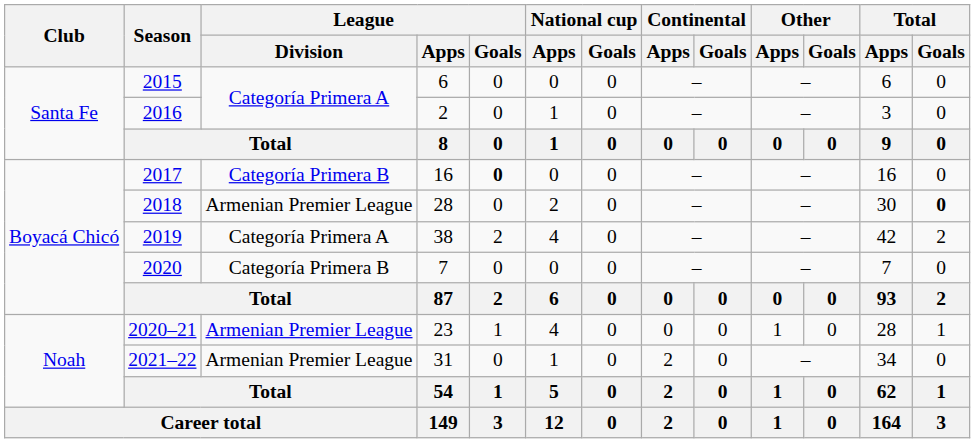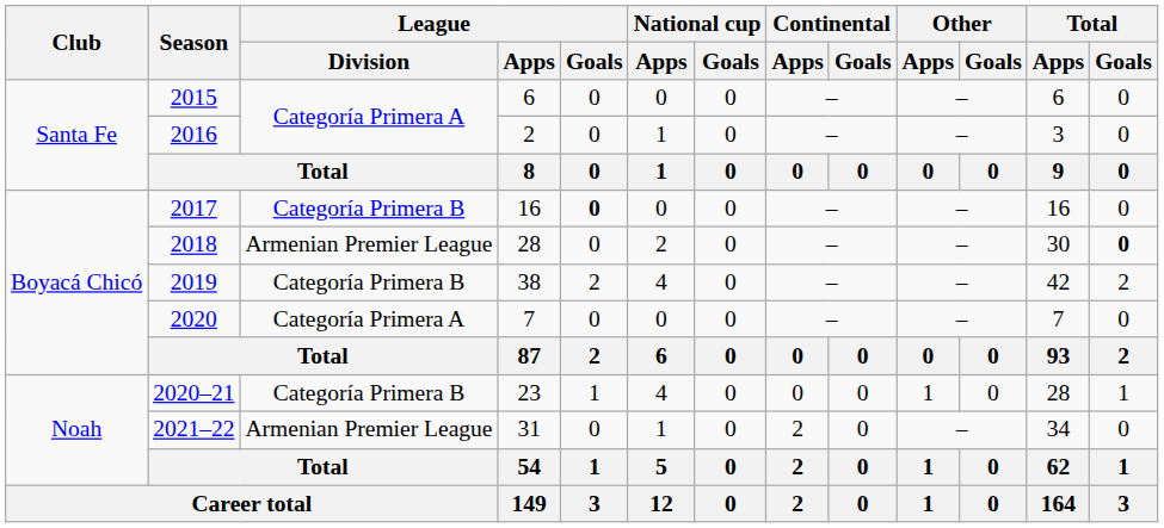2019 | League / Division: Categoría Primera A -> Categoría Primera B
2020 | League / Division: Categoría Primera B -> Categoría Primera A
2020–21 | League / Division: Armenian Premier League -> Categoría Primera B
